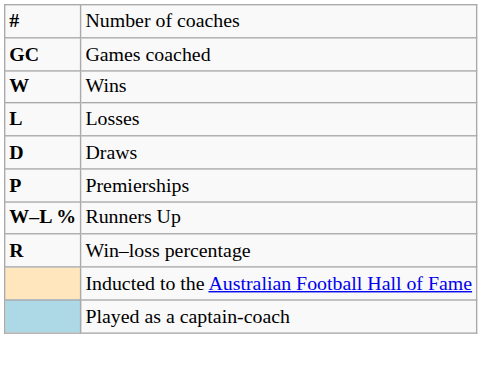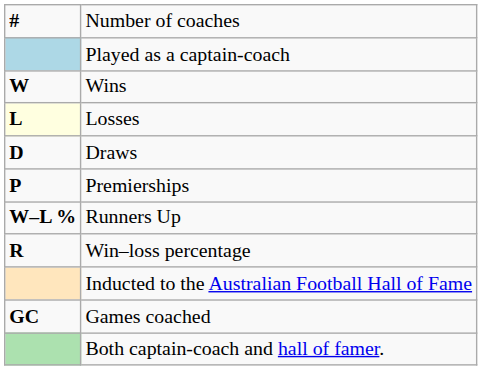rows swapped: Games coached <-> Played as a captain-coach
Losses | column 1: no background -> lightyellow background
+ row: Both captain-coach and hall of famer.
